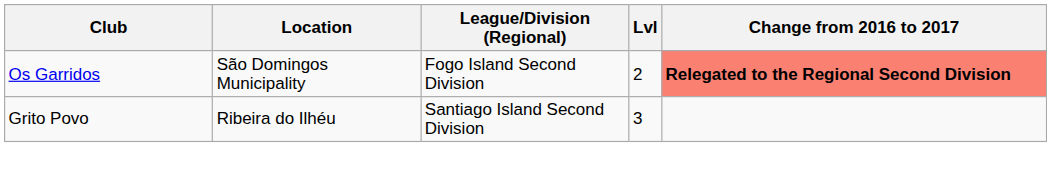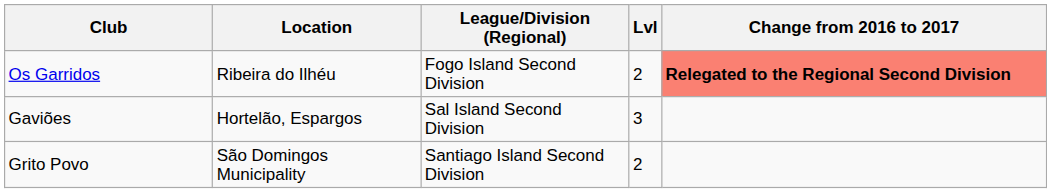Os Garridos | Location: São Domingos Municipality -> Ribeira do Ilhéu
+ row: Gaviões | Hortelão, Espargos | Sal Island Second Division | 3
Grito Povo | Location: Ribeira do Ilhéu -> São Domingos Municipality
Grito Povo | Lvl: 3 -> 2
